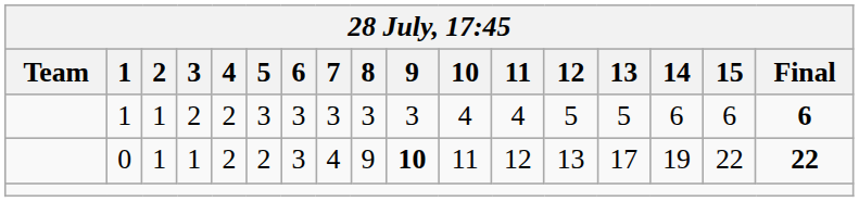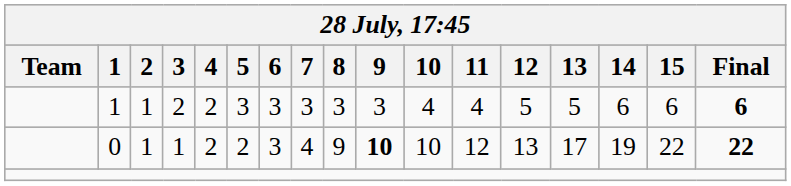0 | 10: 11 -> 10
